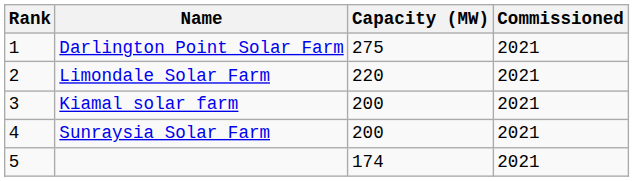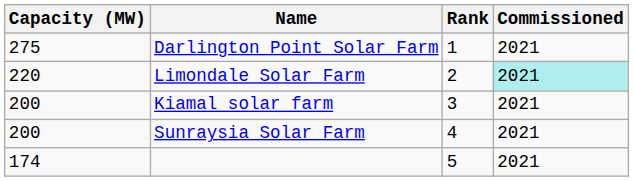columns swapped: Rank <-> Capacity (MW)
Limondale Solar Farm | Commissioned: no background -> paleturquoise background
